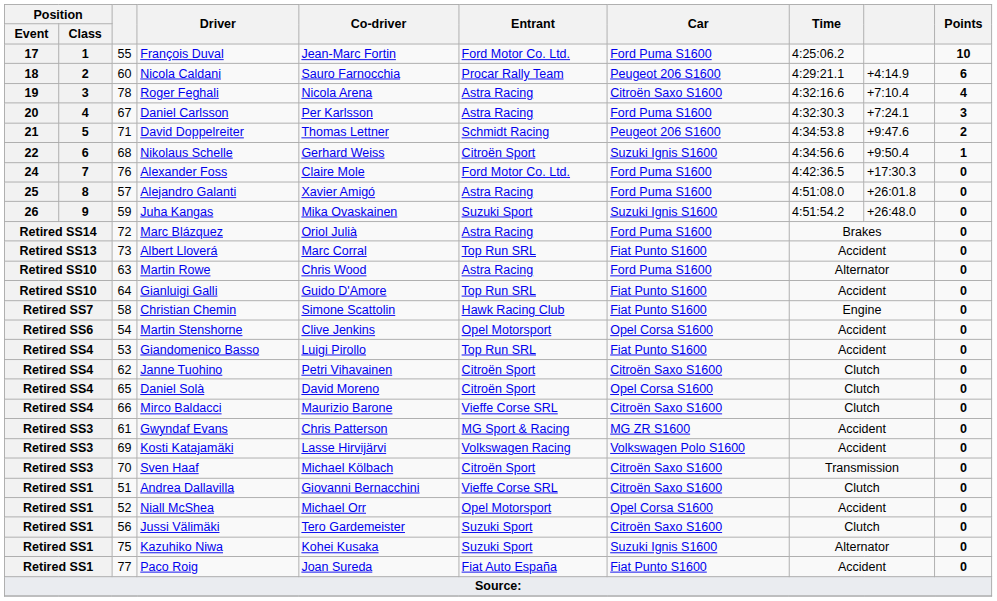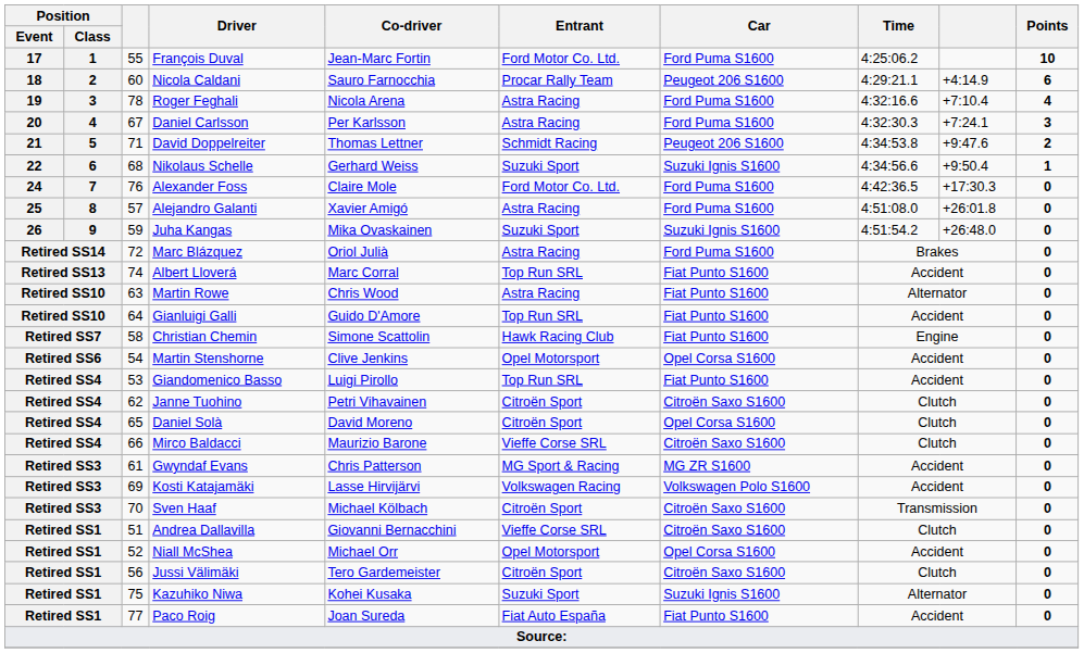Roger Feghali | Car: Citroën Saxo S1600 -> Ford Puma S1600
Nikolaus Schelle | Entrant: Citroën Sport -> Suzuki Sport
Albert Lloverá | column 3: 73 -> 74
Martin Rowe | Car: Ford Puma S1600 -> Fiat Punto S1600
Jussi Välimäki | Entrant: Suzuki Sport -> Citroën Sport
